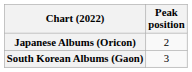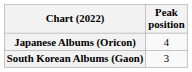Japanese Albums (Oricon) | Peak position: 2 -> 4
